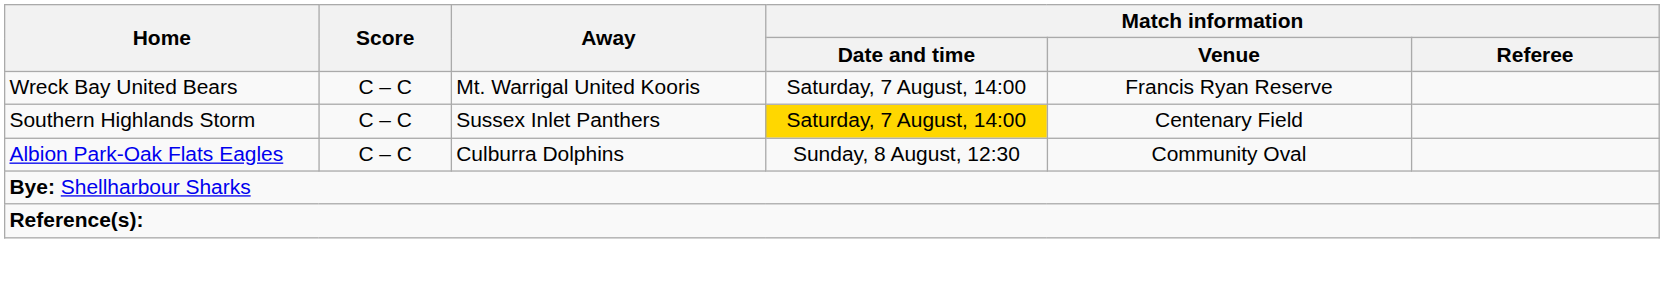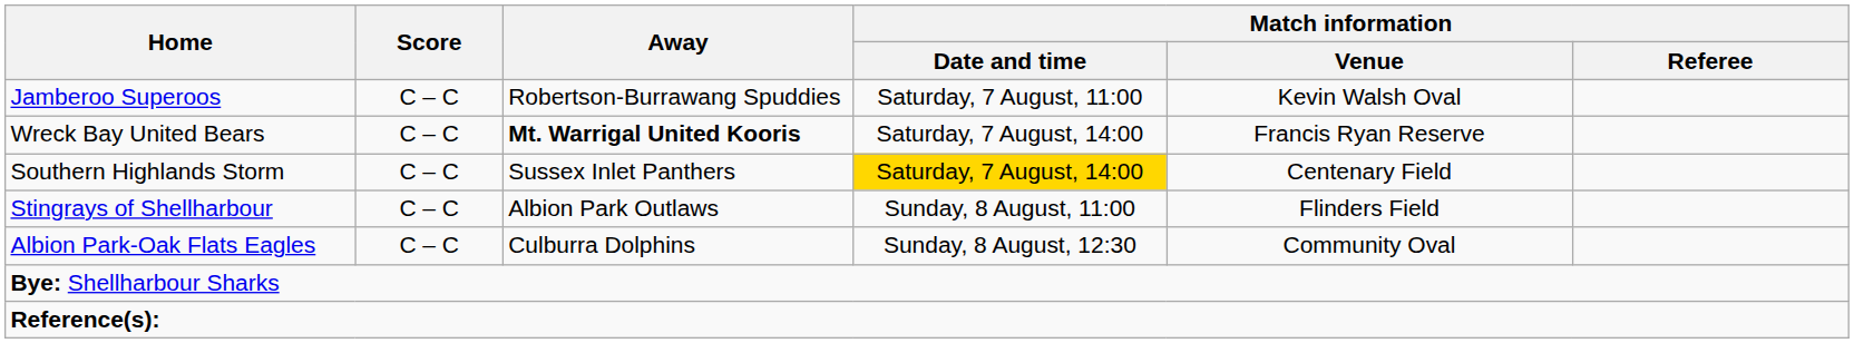+ row: Jamberoo Superoos | C – C | Robertson-Burrawang Spuddies | Saturday, 7 August, 11:00 | Kevin Walsh Oval
Wreck Bay United Bears | Away: normal -> bold
+ row: Stingrays of Shellharbour | C – C | Albion Park Outlaws | Sunday, 8 August, 11:00 | Flinders Field
